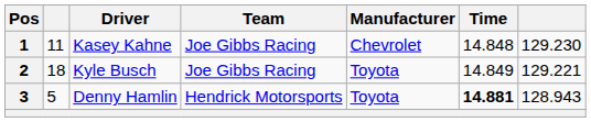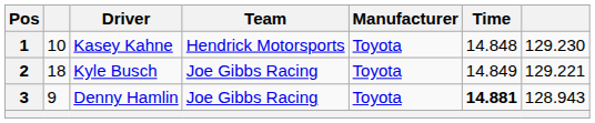1 | column 2: 11 -> 10
1 | Team: Joe Gibbs Racing -> Hendrick Motorsports
1 | Manufacturer: Chevrolet -> Toyota
3 | column 2: 5 -> 9
3 | Team: Hendrick Motorsports -> Joe Gibbs Racing
